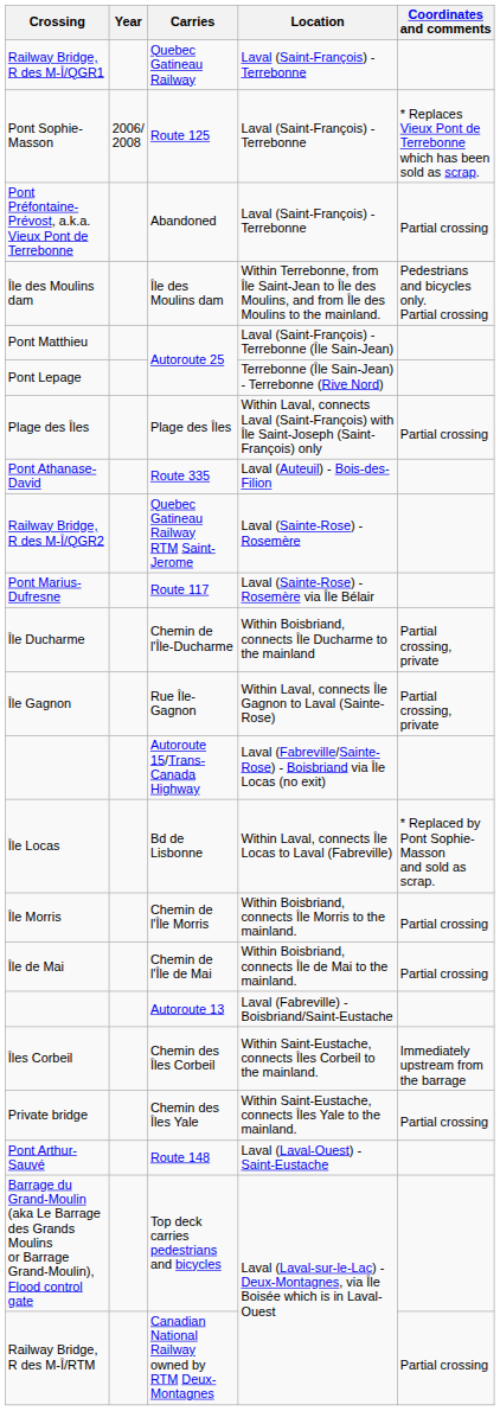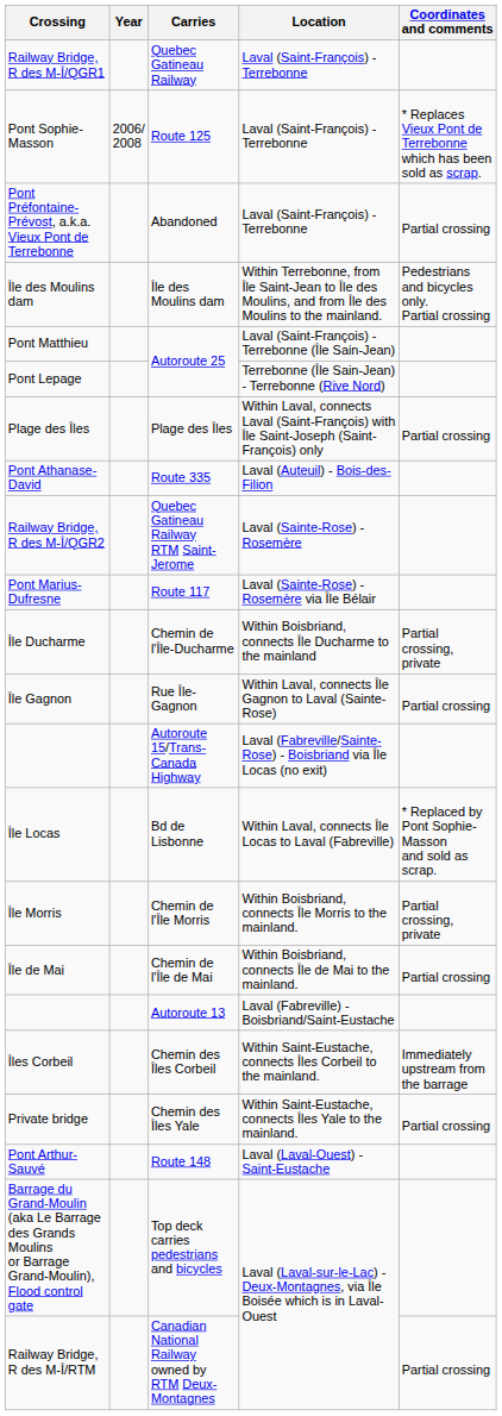Île Gagnon | Coordinates and comments: Partial crossing, private -> Partial crossing
Île Morris | Coordinates and comments: Partial crossing -> Partial crossing, private
